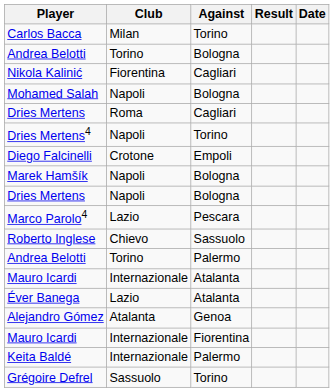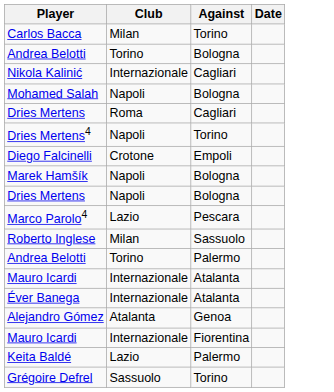- column: Result
Nikola Kalinić | Club: Fiorentina -> Internazionale
Roberto Inglese | Club: Chievo -> Milan
Éver Banega | Club: Lazio -> Internazionale
Keita Baldé | Club: Internazionale -> Lazio
